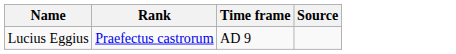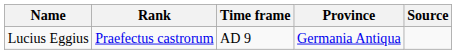+ column: Province | Germania Antiqua
